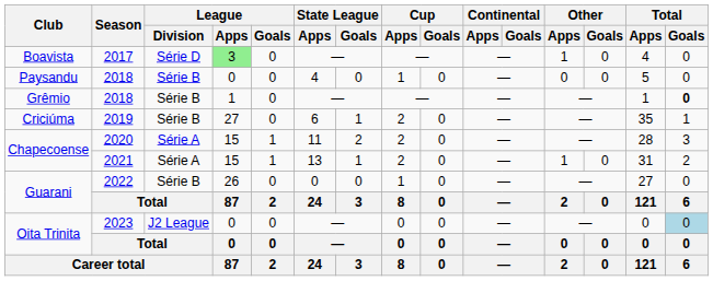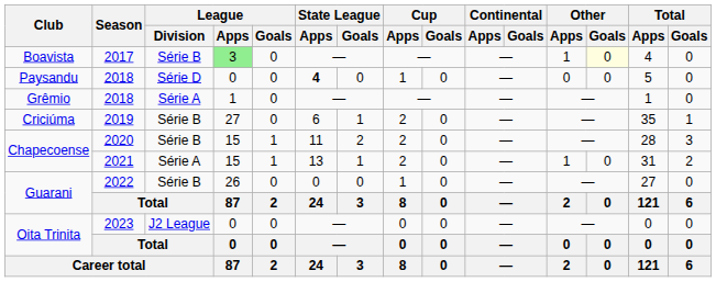Boavista | League / Division: Série D -> Série B
Boavista | Other / Goals: no background -> lightyellow background
Paysandu | League / Division: Série B -> Série D
Paysandu | State League / Apps: normal -> bold
Grêmio | League / Division: Série B -> Série A
Grêmio | Total / Goals: bold -> normal
Chapecoense / 2020 | League / Division: Série A -> Série B
Oita Trinita / 2023 | Total / Goals: lightblue background -> no background
